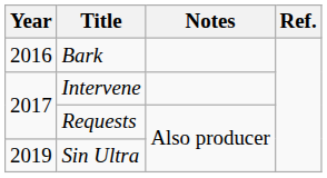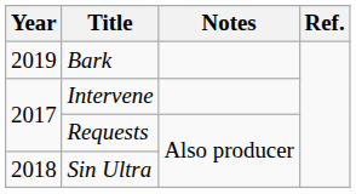Bark | Year: 2016 -> 2019
Sin Ultra | Year: 2019 -> 2018
